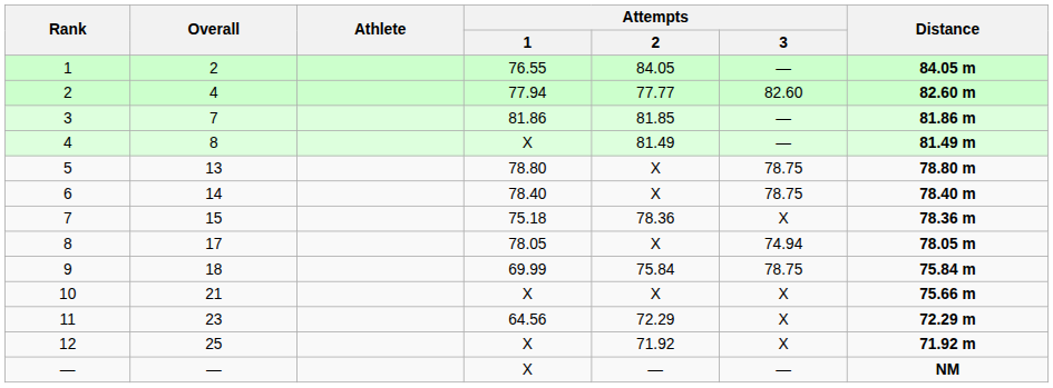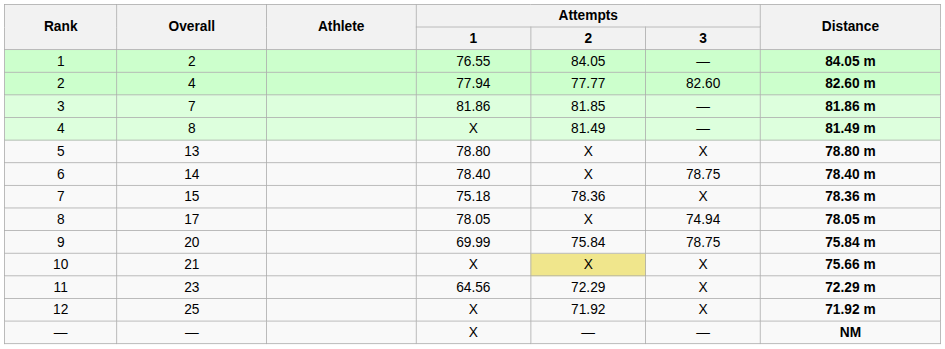5 | Attempts / 3: 78.75 -> X
9 | Overall: 18 -> 20
10 | Attempts / 2: no background -> khaki background
